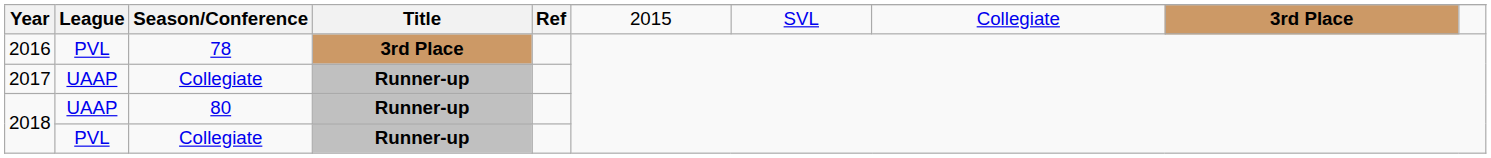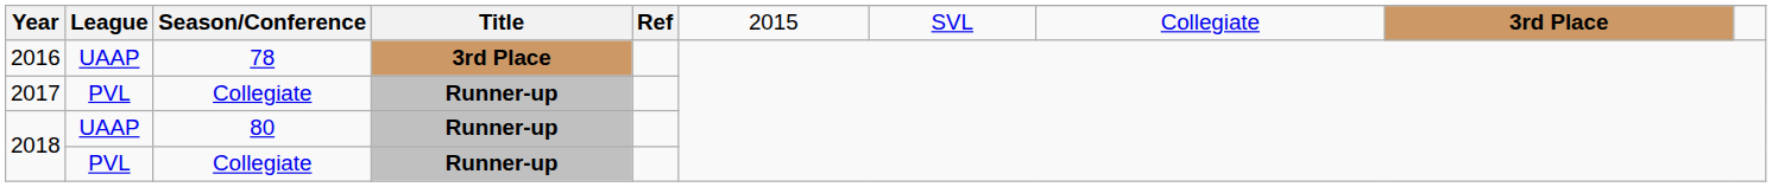2016 | League: PVL -> UAAP
2017 | League: UAAP -> PVL
